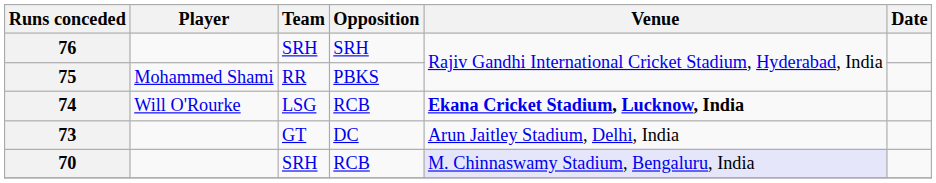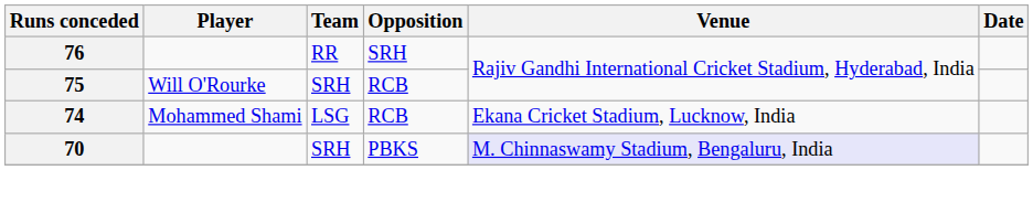76 | Team: SRH -> RR
75 | Player: Mohammed Shami -> Will O'Rourke
75 | Team: RR -> SRH
75 | Opposition: PBKS -> RCB
74 | Player: Will O'Rourke -> Mohammed Shami
74 | Venue: bold -> normal
- row: 73 | GT | DC | Arun Jaitley Stadium, Delhi, India
70 | Opposition: RCB -> PBKS
